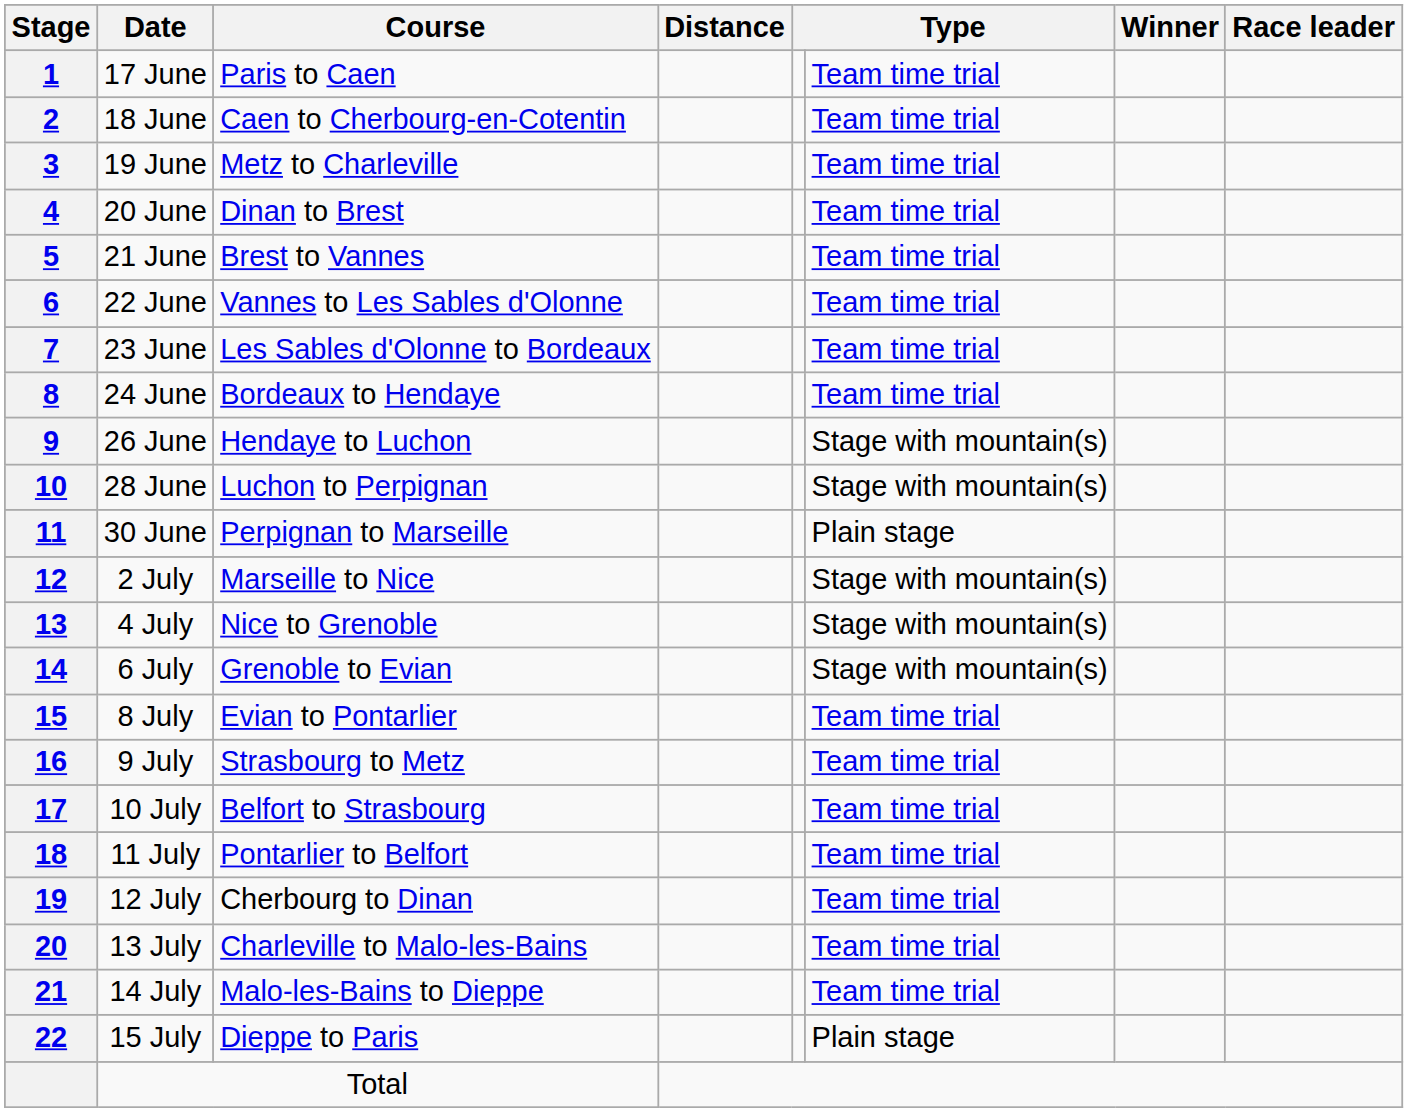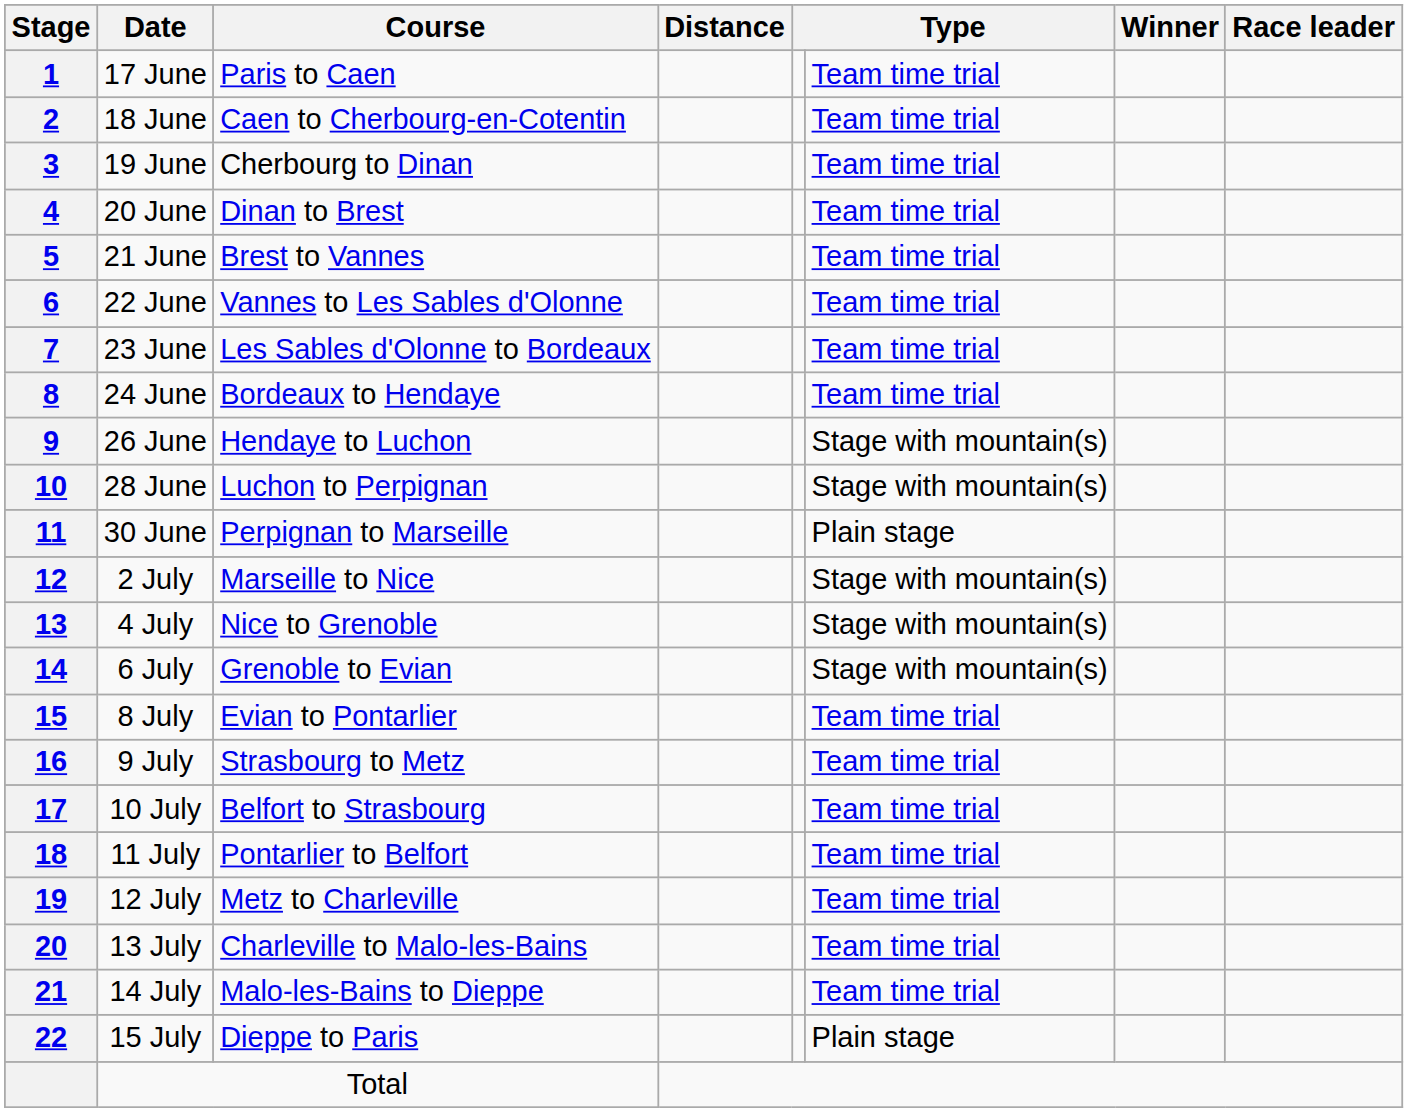19 June | Course: Metz to Charleville -> Cherbourg to Dinan
12 July | Course: Cherbourg to Dinan -> Metz to Charleville
